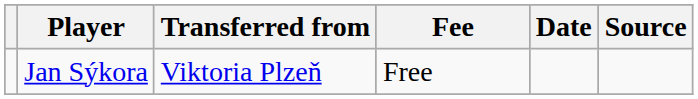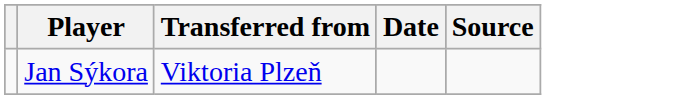- column: Fee | Free
